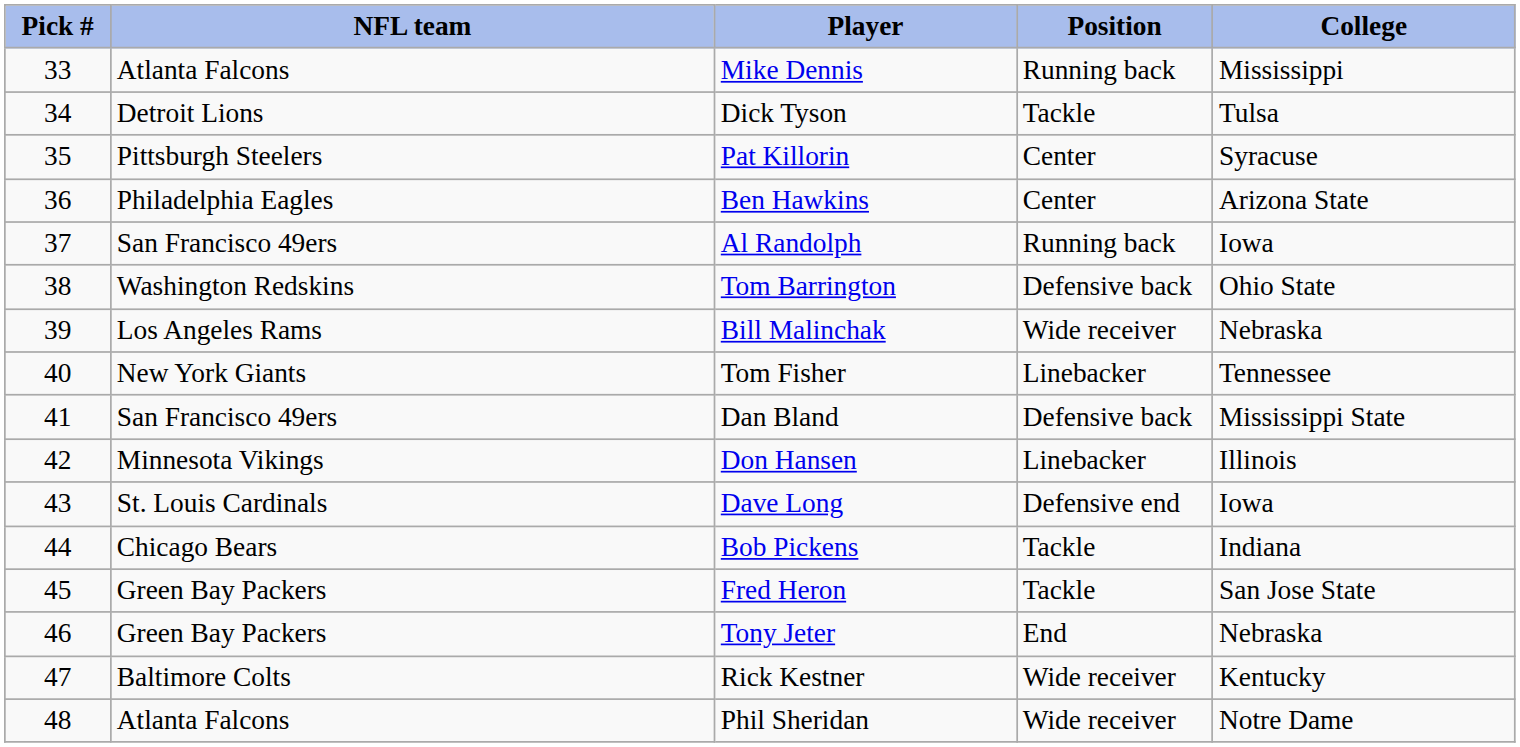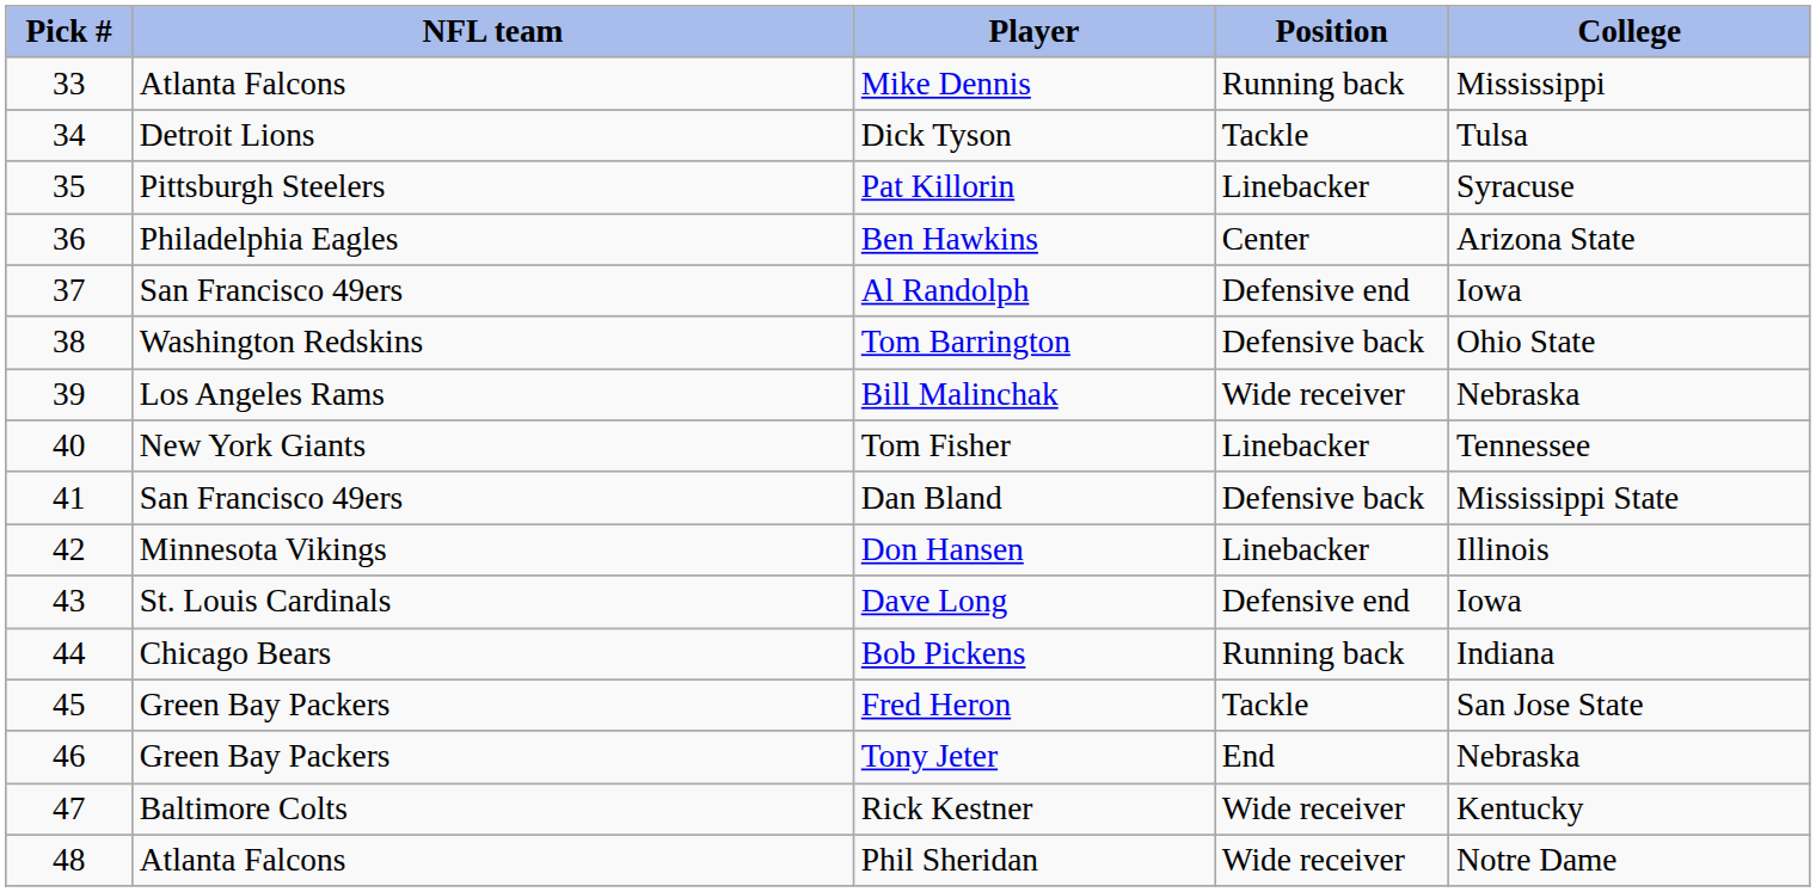Pat Killorin | Position: Center -> Linebacker
Al Randolph | Position: Running back -> Defensive end
Bob Pickens | Position: Tackle -> Running back
